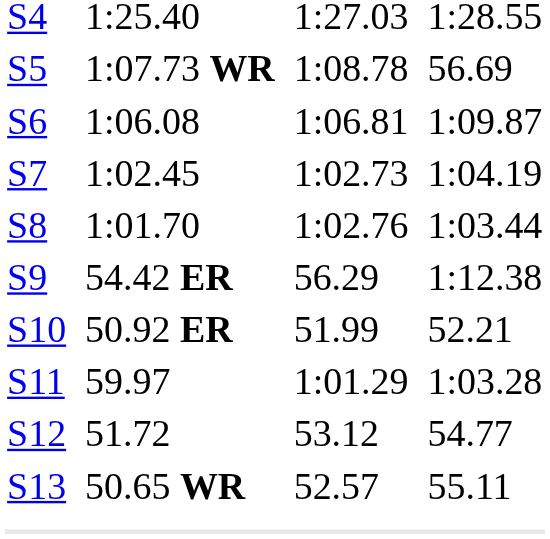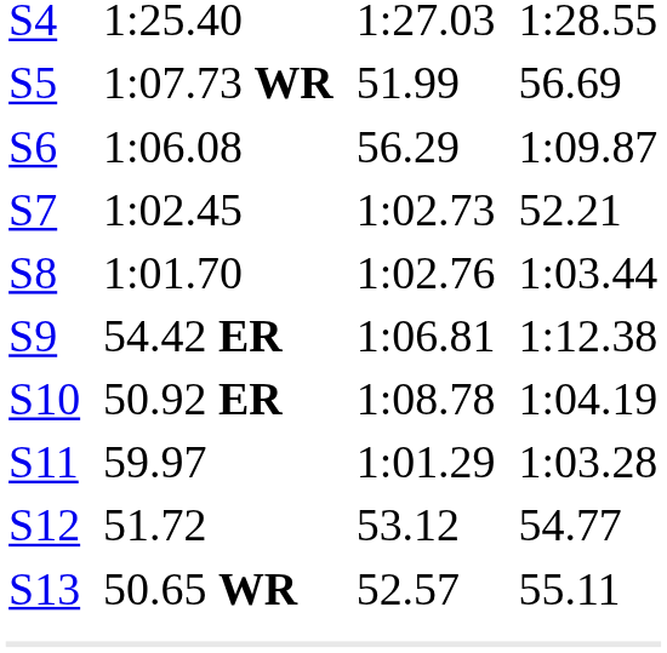S5 | column 5: 1:08.78 -> 51.99
S6 | column 5: 1:06.81 -> 56.29
S7 | column 7: 1:04.19 -> 52.21
S9 | column 5: 56.29 -> 1:06.81
S10 | column 5: 51.99 -> 1:08.78
S10 | column 7: 52.21 -> 1:04.19
